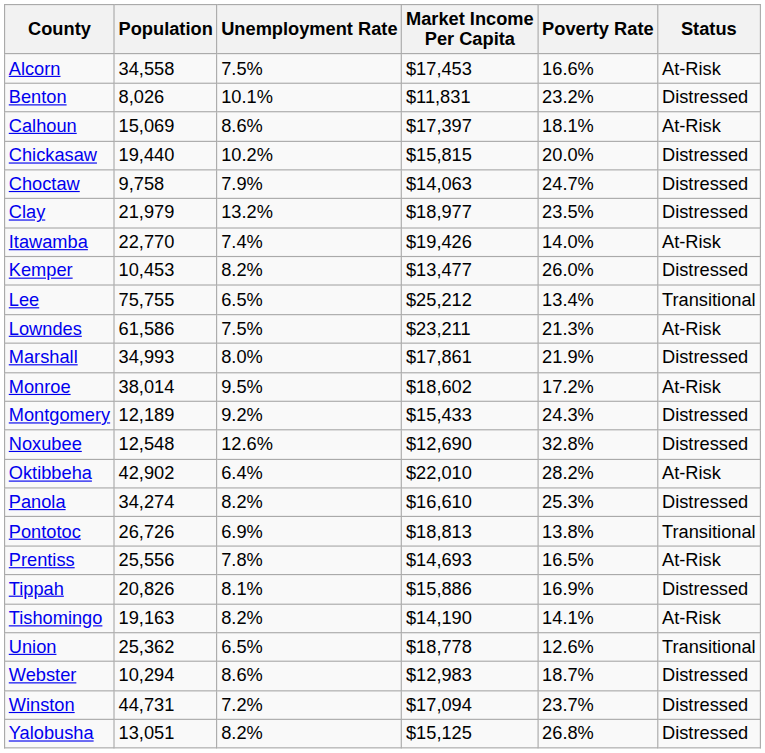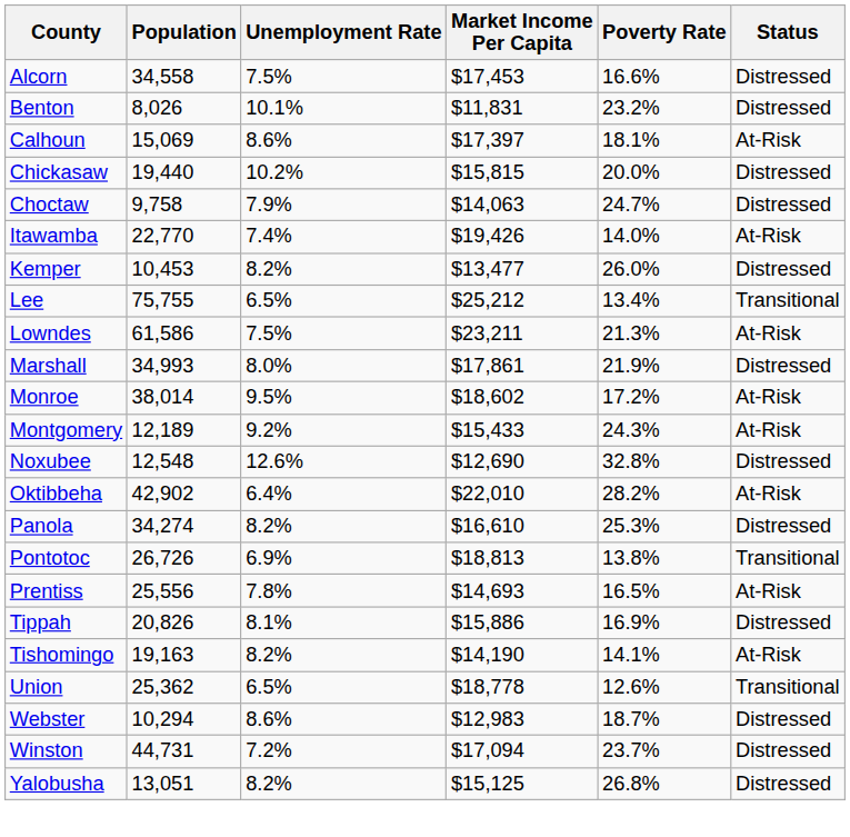Alcorn | Status: At-Risk -> Distressed
- row: Clay | 21,979 | 13.2% | $18,977 | 23.5% | Distressed
Montgomery | Status: Distressed -> At-Risk
